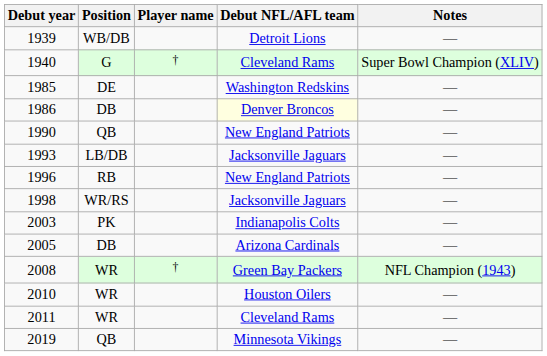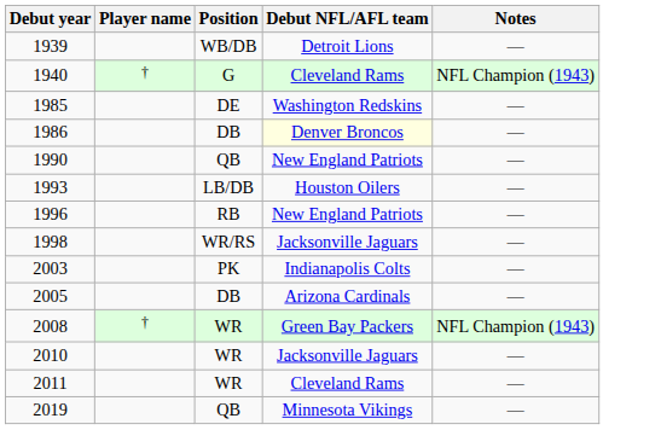columns swapped: Player name <-> Position
1940 | Notes: Super Bowl Champion (XLIV) -> NFL Champion (1943)
1993 | Debut NFL/AFL team: Jacksonville Jaguars -> Houston Oilers
2010 | Debut NFL/AFL team: Houston Oilers -> Jacksonville Jaguars
